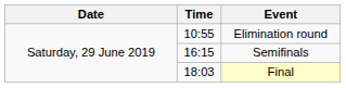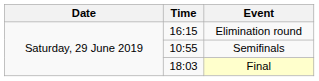Elimination round | Time: 10:55 -> 16:15
Semifinals | Time: 16:15 -> 10:55
